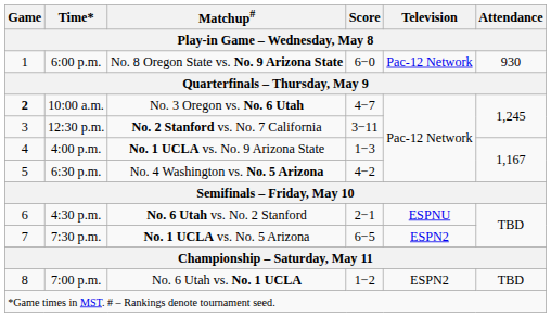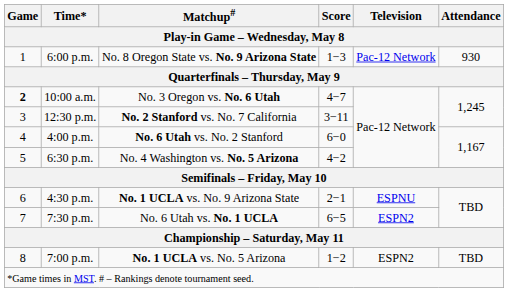6:00 p.m. | Score: 6−0 -> 1−3
4:00 p.m. | Matchup#: No. 1 UCLA vs. No. 9 Arizona State -> No. 6 Utah vs. No. 2 Stanford
4:00 p.m. | Score: 1−3 -> 6−0
4:30 p.m. | Matchup#: No. 6 Utah vs. No. 2 Stanford -> No. 1 UCLA vs. No. 9 Arizona State
7:30 p.m. | Matchup#: No. 1 UCLA vs. No. 5 Arizona -> No. 6 Utah vs. No. 1 UCLA
7:00 p.m. | Matchup#: No. 6 Utah vs. No. 1 UCLA -> No. 1 UCLA vs. No. 5 Arizona
